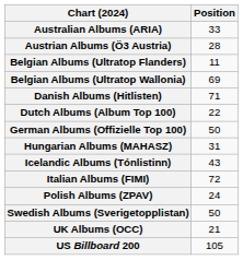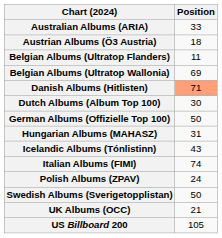Austrian Albums (Ö3 Austria) | Position: 28 -> 18
Danish Albums (Hitlisten) | Position: no background -> lightsalmon background
Dutch Albums (Album Top 100) | Position: 22 -> 30
Italian Albums (FIMI) | Position: 72 -> 74
